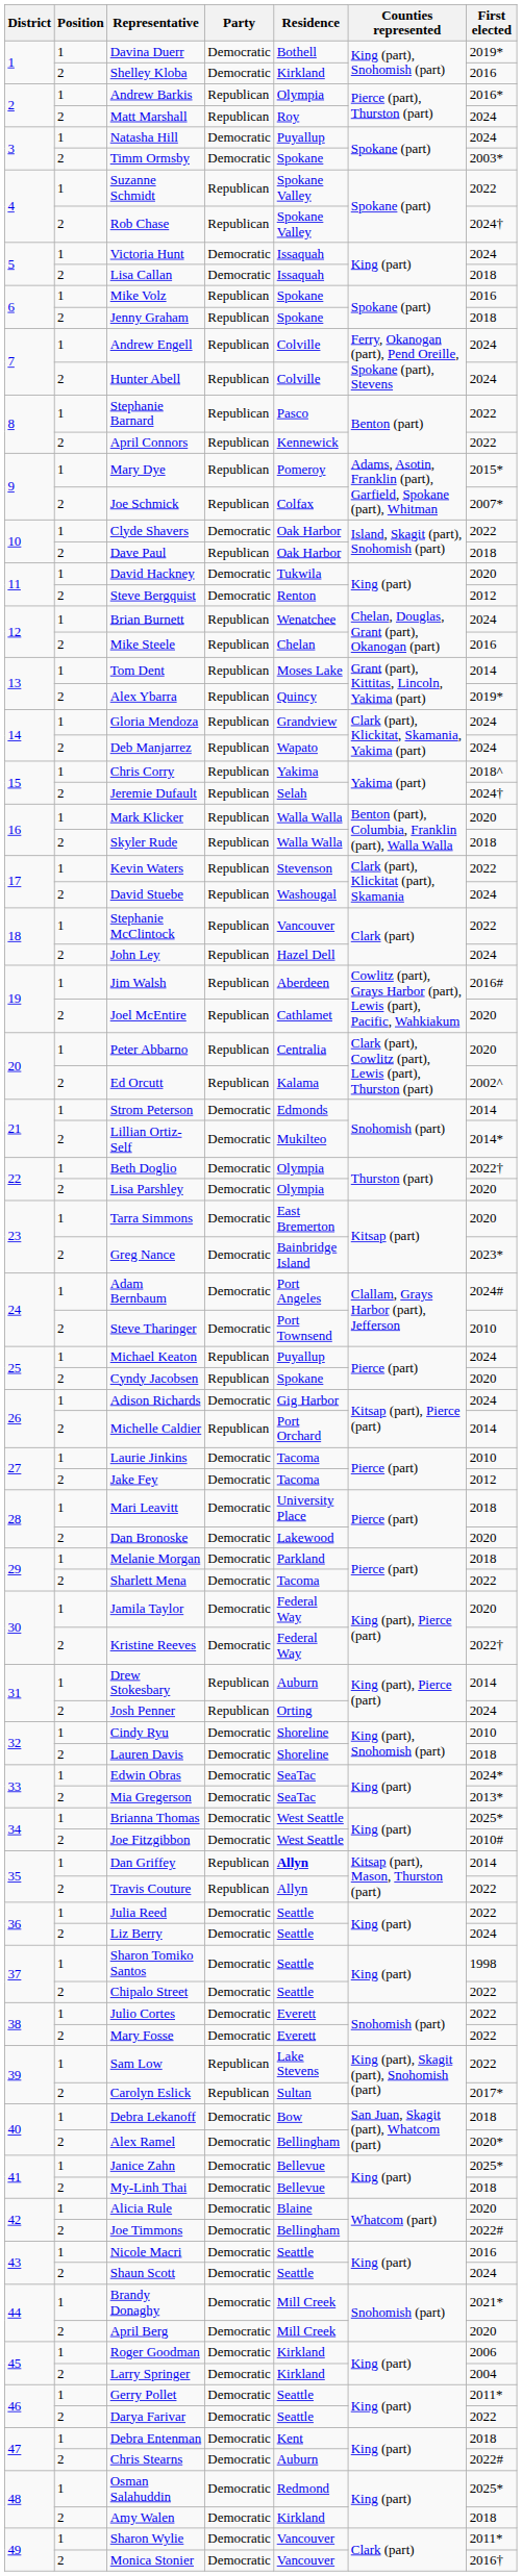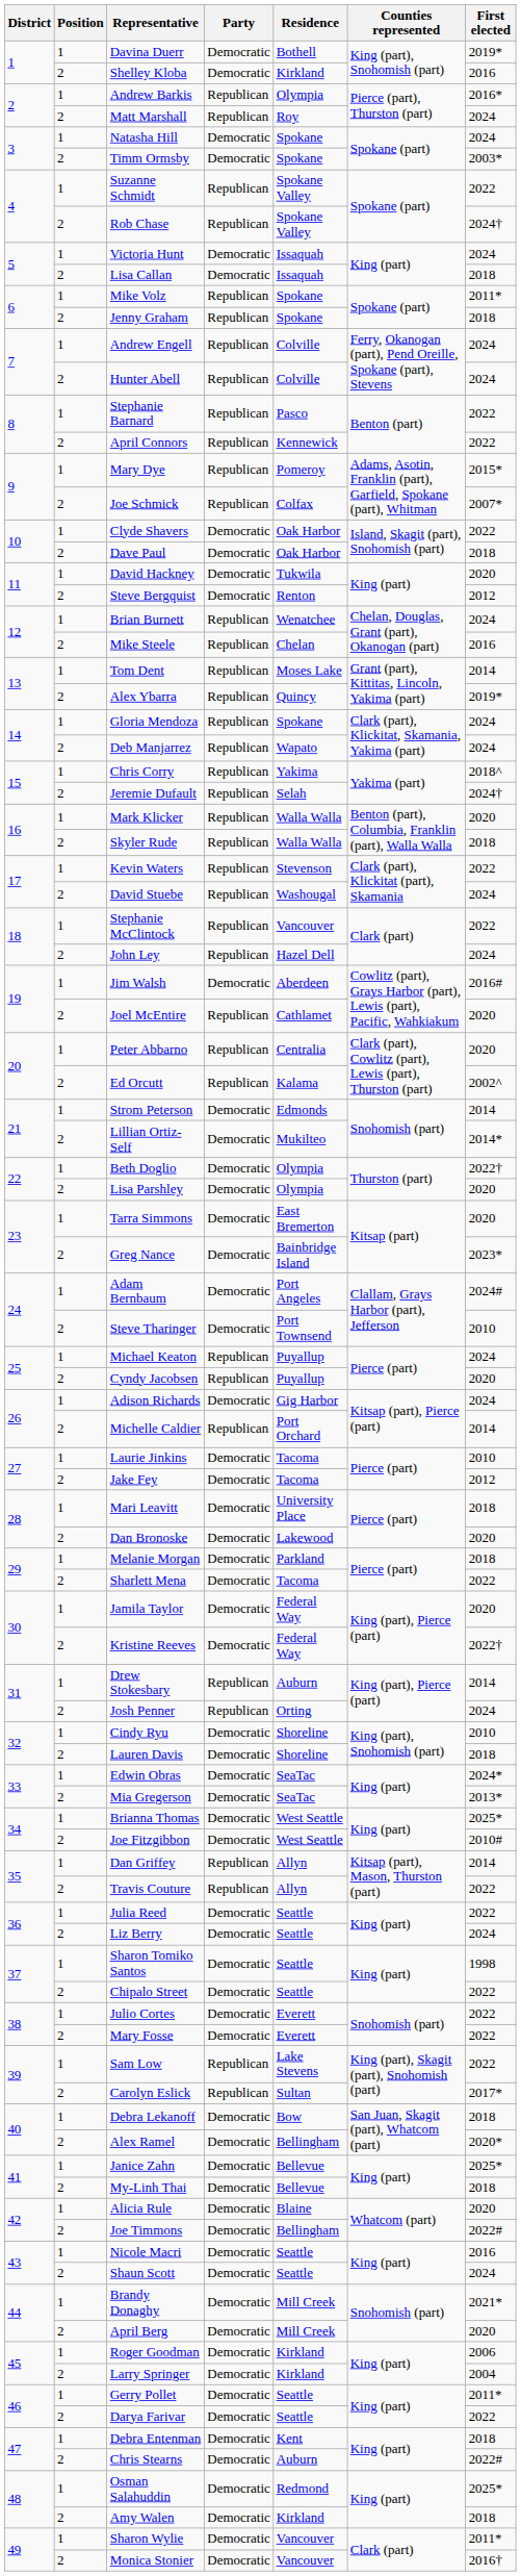Natasha Hill | Residence: Puyallup -> Spokane
Mike Volz | First elected: 2016 -> 2011*
Dave Paul | Party: Republican -> Democratic
Gloria Mendoza | Residence: Grandview -> Spokane
Jim Walsh | Party: Republican -> Democratic
Cyndy Jacobsen | Residence: Spokane -> Puyallup
Dan Griffey | Residence: bold -> normal
